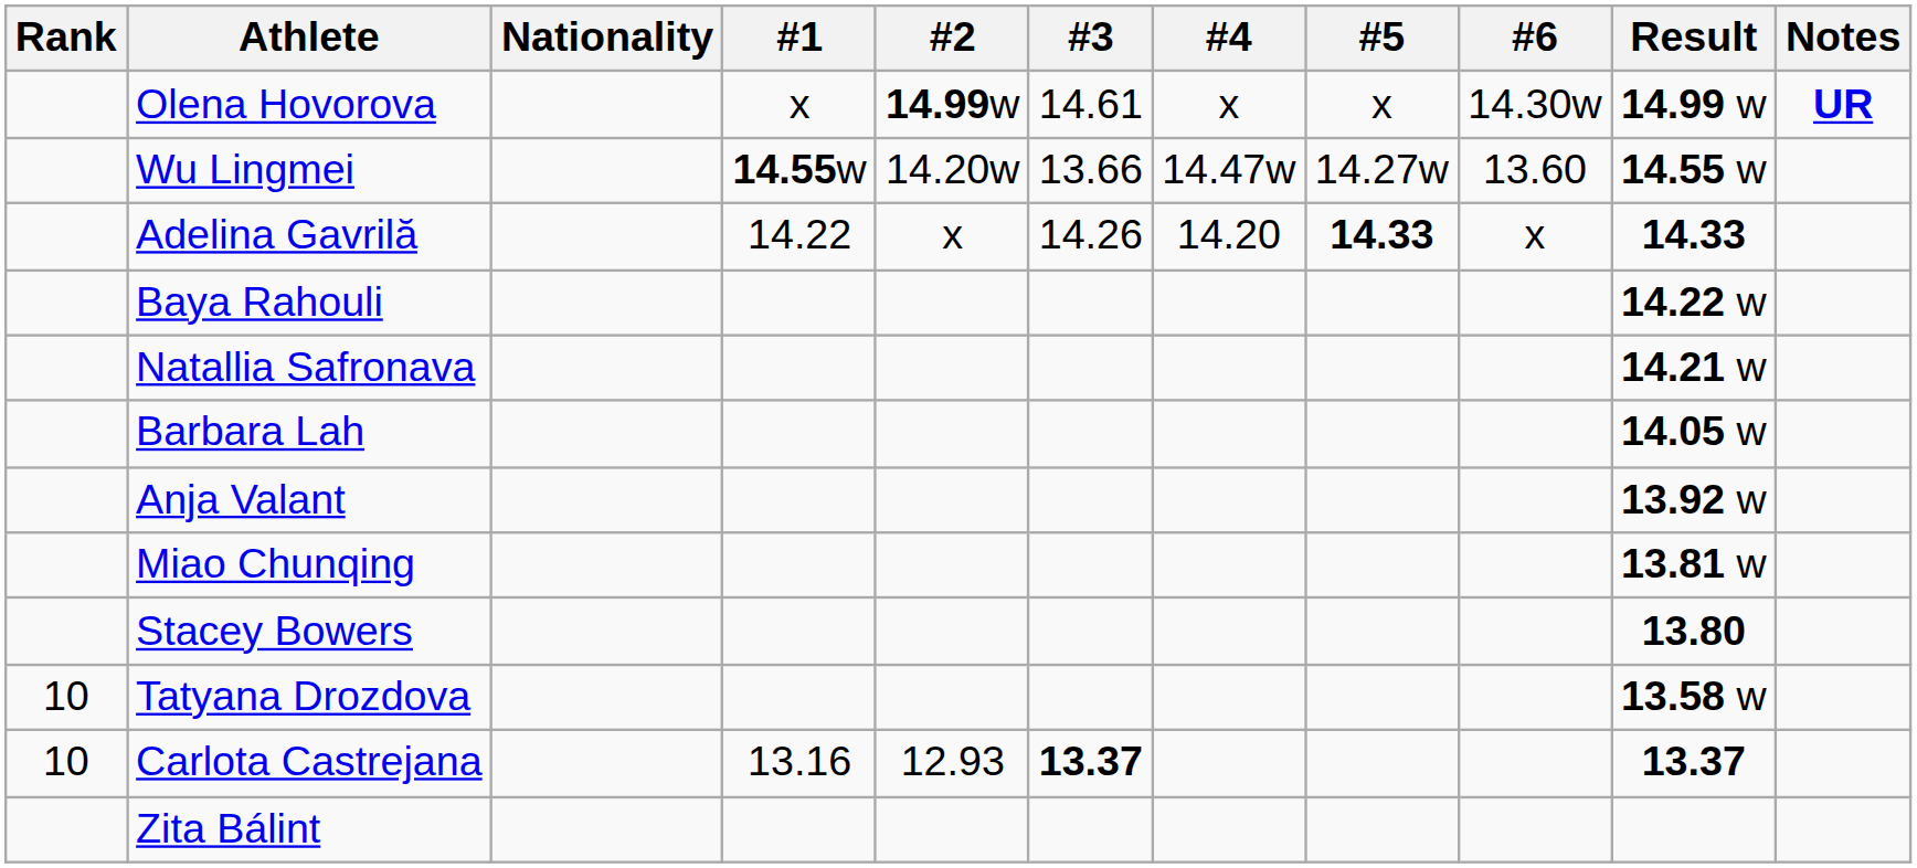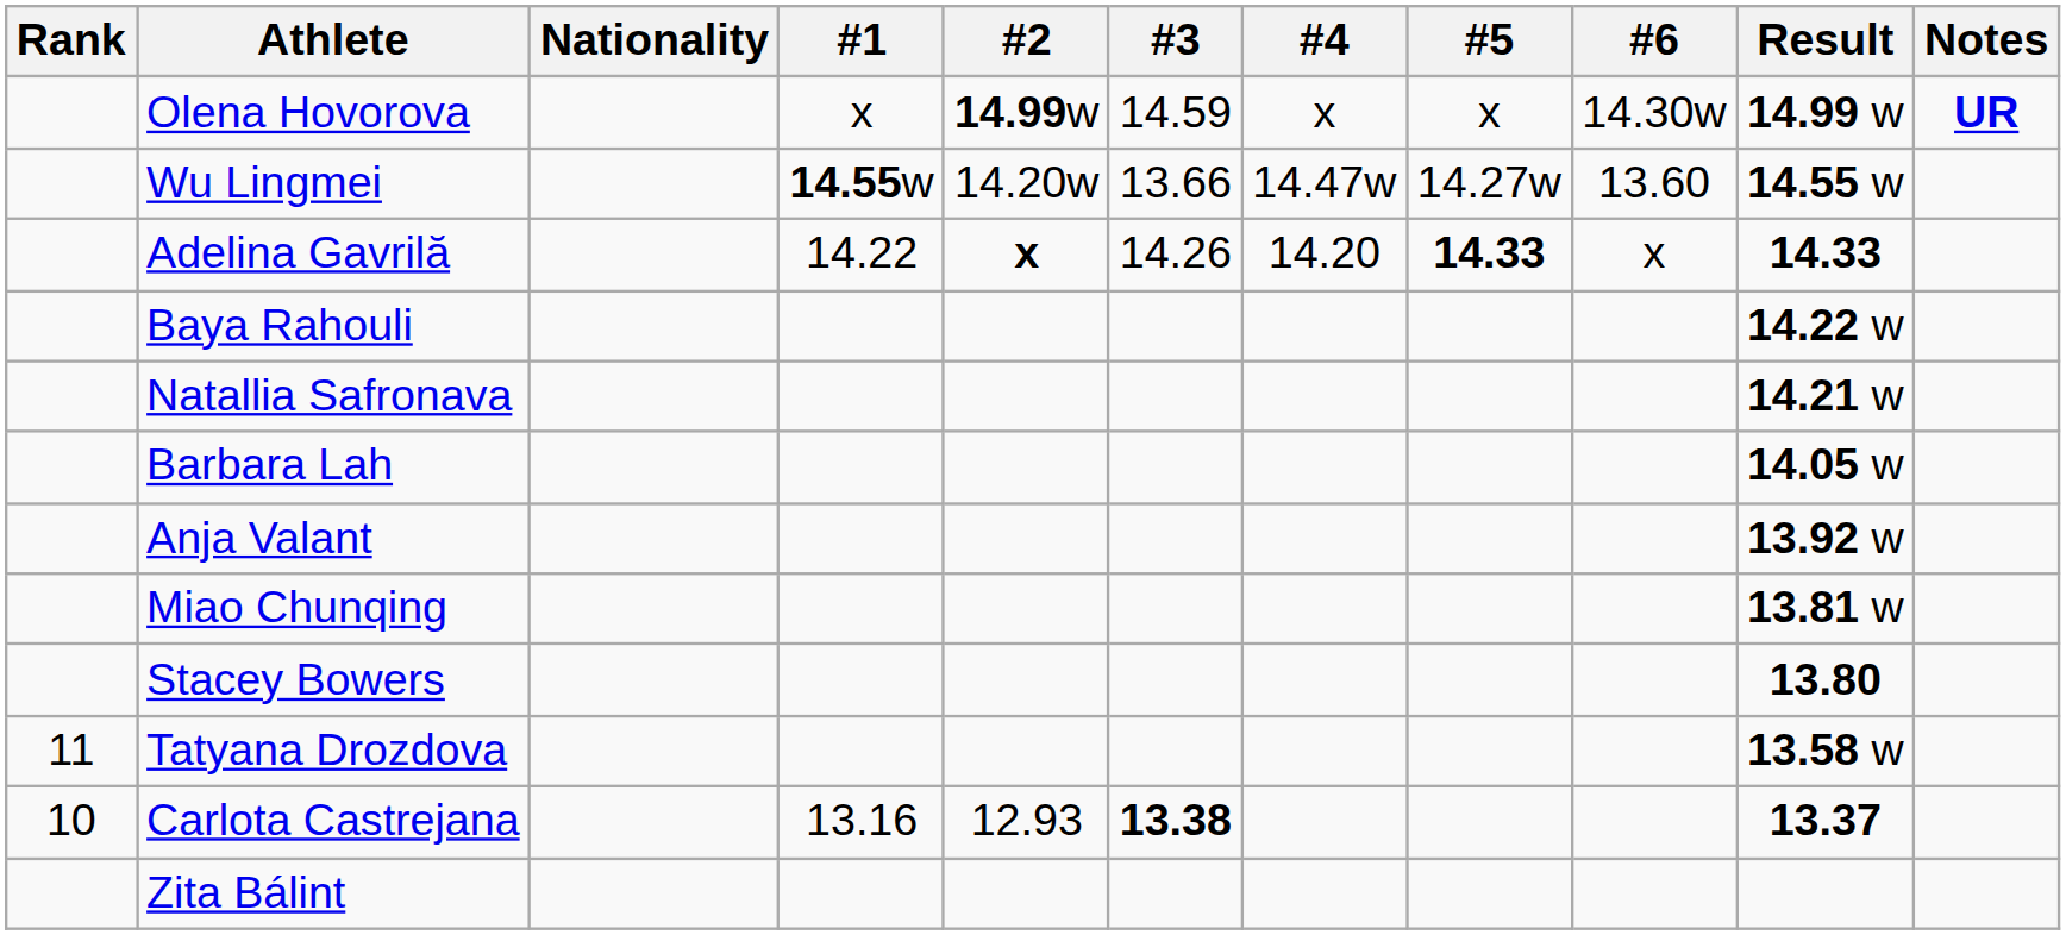Olena Hovorova | #3: 14.61 -> 14.59
Adelina Gavrilă | #2: normal -> bold
Tatyana Drozdova | Rank: 10 -> 11
Carlota Castrejana | #3: 13.37 -> 13.38
